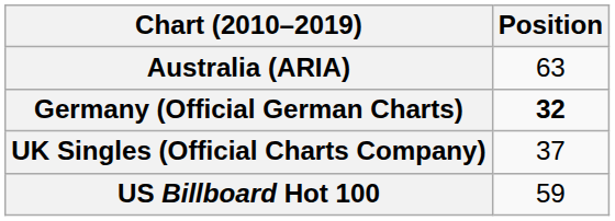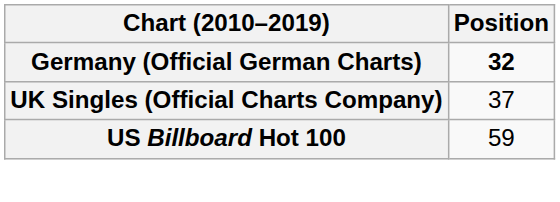- row: Australia (ARIA) | 63
